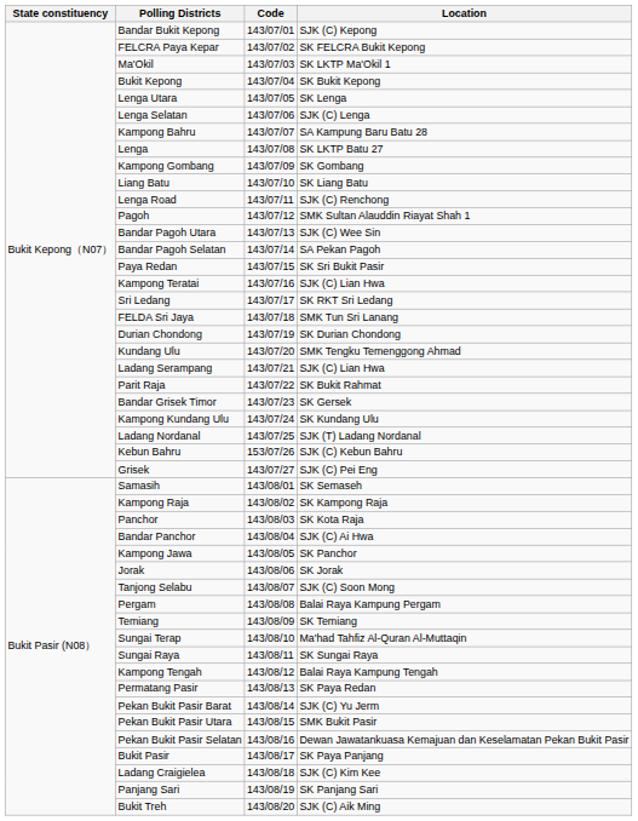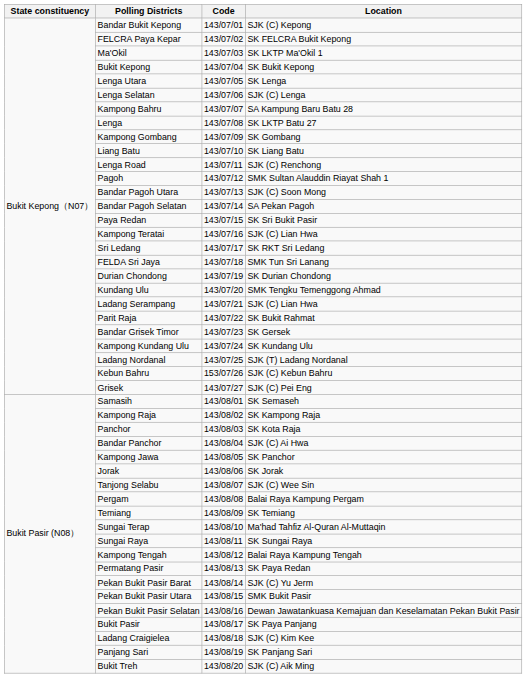Bandar Pagoh Utara | Location: SJK (C) Wee Sin -> SJK (C) Soon Mong
Tanjong Selabu | Location: SJK (C) Soon Mong -> SJK (C) Wee Sin
